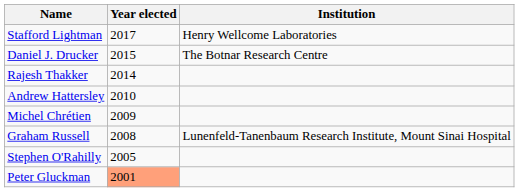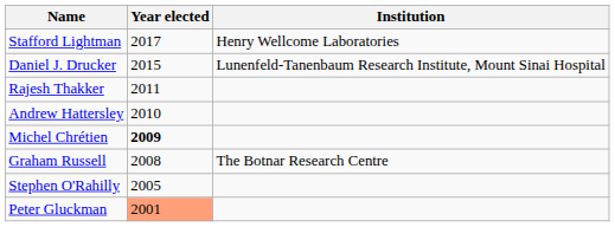Daniel J. Drucker | Institution: The Botnar Research Centre -> Lunenfeld-Tanenbaum Research Institute, Mount Sinai Hospital
Rajesh Thakker | Year elected: 2014 -> 2011
Michel Chrétien | Year elected: normal -> bold
Graham Russell | Institution: Lunenfeld-Tanenbaum Research Institute, Mount Sinai Hospital -> The Botnar Research Centre
